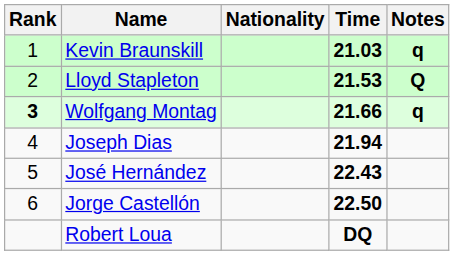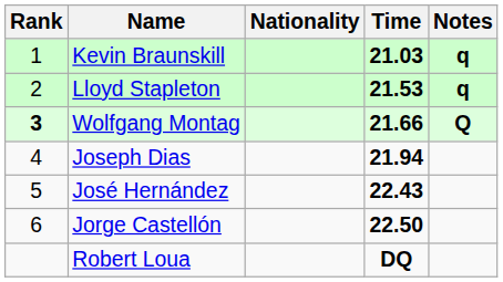Lloyd Stapleton | Notes: Q -> q
Wolfgang Montag | Notes: q -> Q
